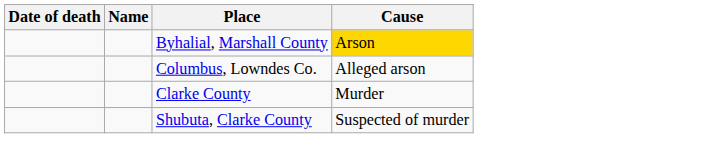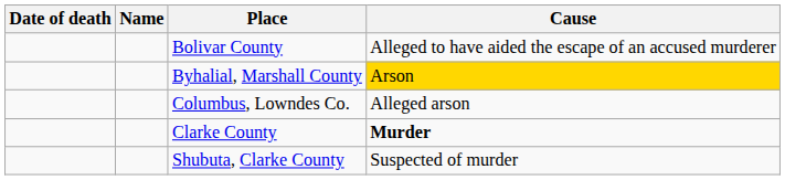+ row: Bolivar County | Alleged to have aided the escape of an accused murderer
Clarke County | Cause: normal -> bold
